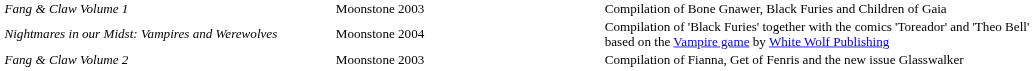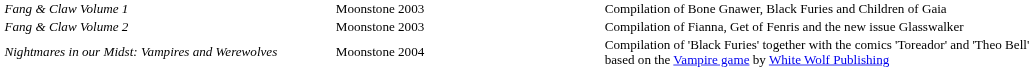rows swapped: Fang & Claw Volume 2 <-> Nightmares in our Midst: Vampires and Werewolves
